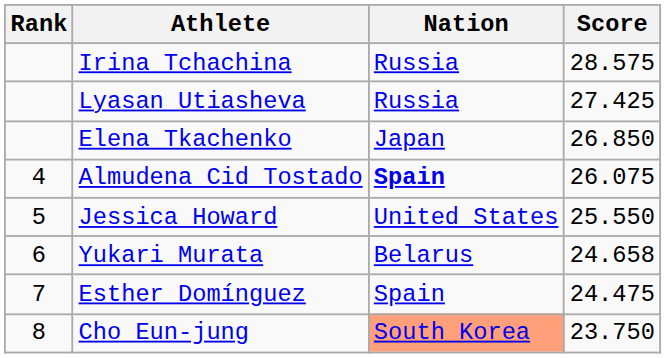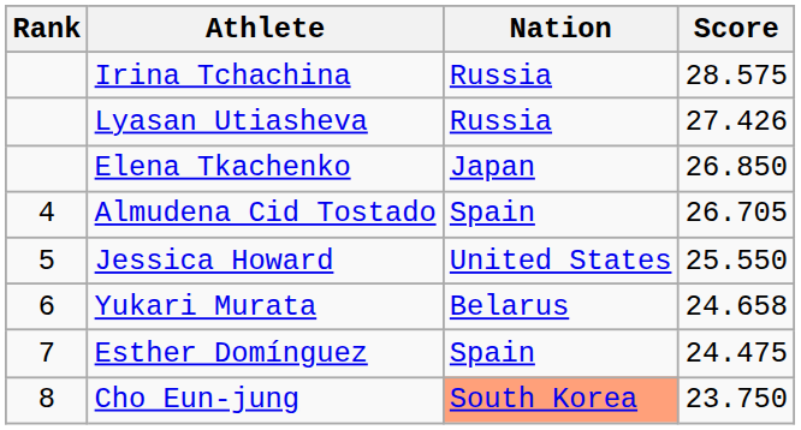Lyasan Utiasheva | Score: 27.425 -> 27.426
Almudena Cid Tostado | Nation: bold -> normal
Almudena Cid Tostado | Score: 26.075 -> 26.705
